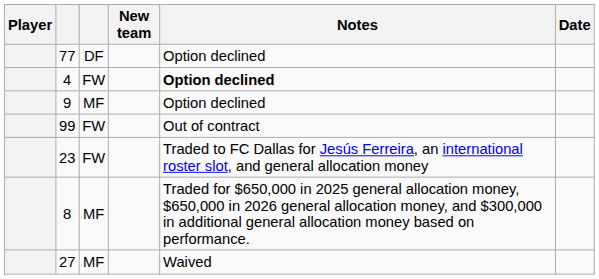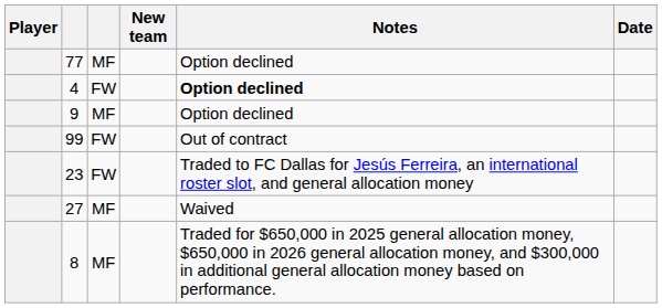77 | column 3: DF -> MF
rows swapped: 27 <-> 8
